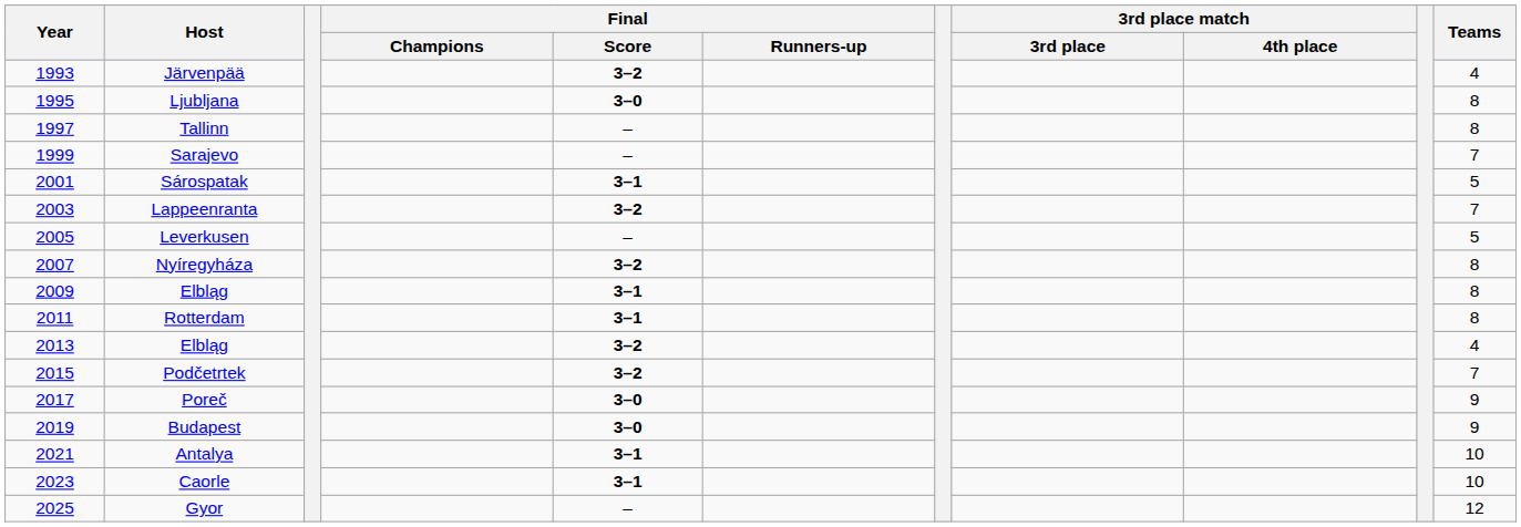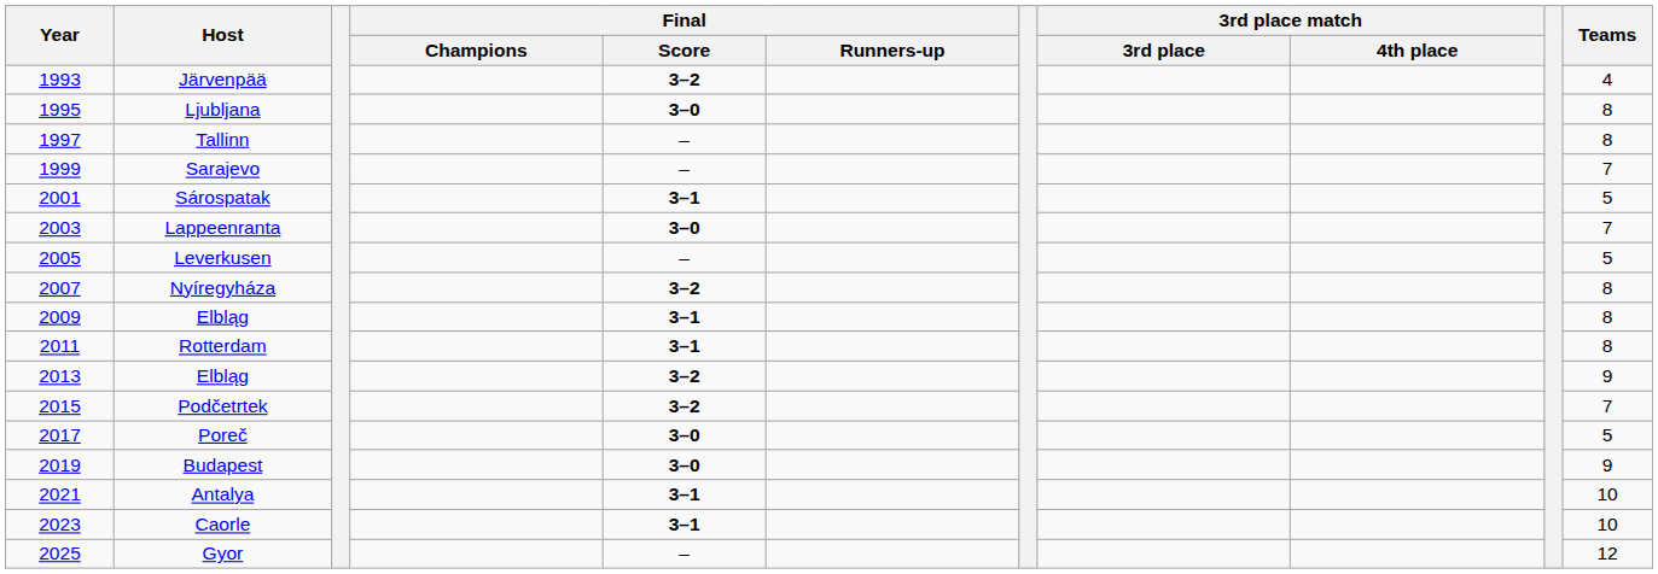Lappeenranta | Final / Score: 3–2 -> 3–0
2013 / Elbląg | Teams: 4 -> 9
Poreč | Teams: 9 -> 5
